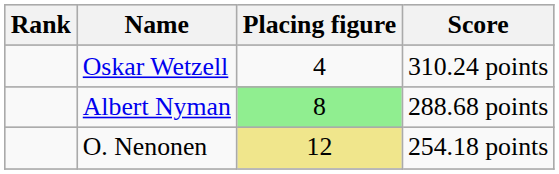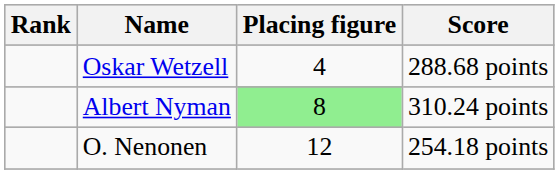Oskar Wetzell | Score: 310.24 points -> 288.68 points
Albert Nyman | Score: 288.68 points -> 310.24 points
O. Nenonen | Placing figure: khaki background -> no background
